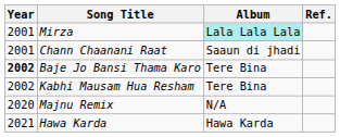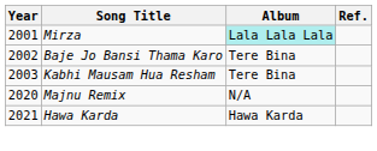- row: 2001 | Chann Chaanani Raat | Saaun di jhadi
Baje Jo Bansi Thama Karo | Year: bold -> normal
Kabhi Mausam Hua Resham | Year: 2002 -> 2003
